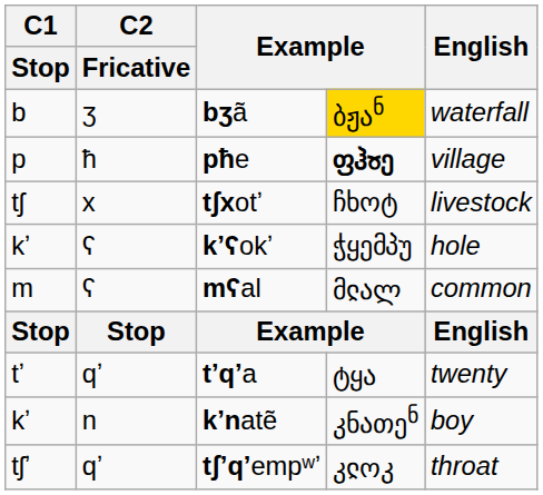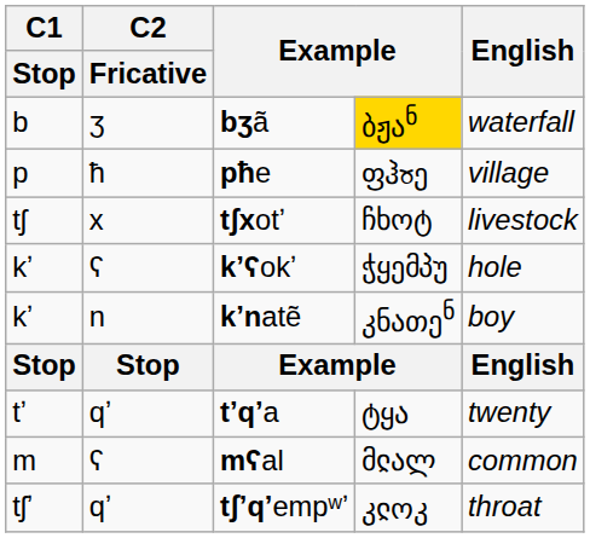pħe | column 4: bold -> normal
rows swapped: mʕal <-> kʼnatẽ
